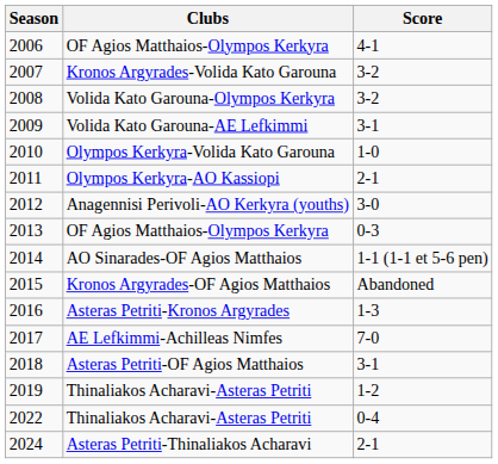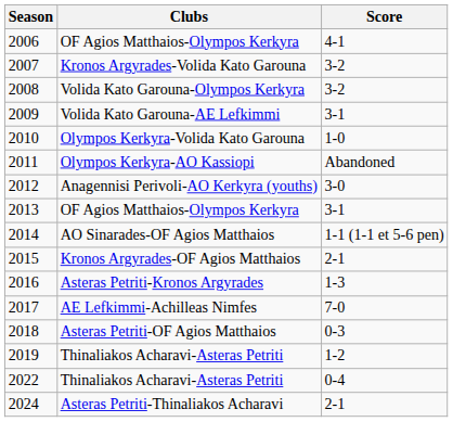2011 | Score: 2-1 -> Abandoned
2013 | Score: 0-3 -> 3-1
2015 | Score: Abandoned -> 2-1
2018 | Score: 3-1 -> 0-3
